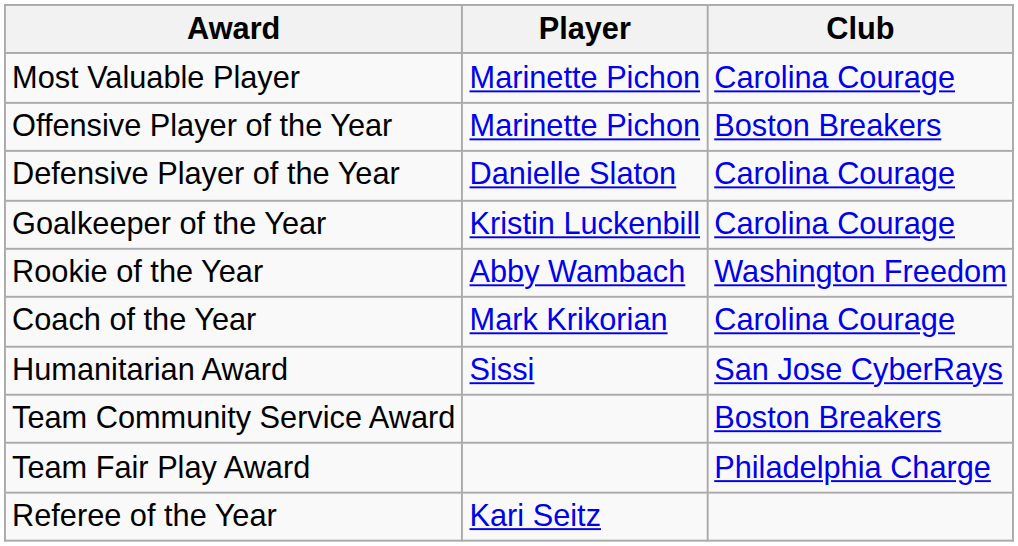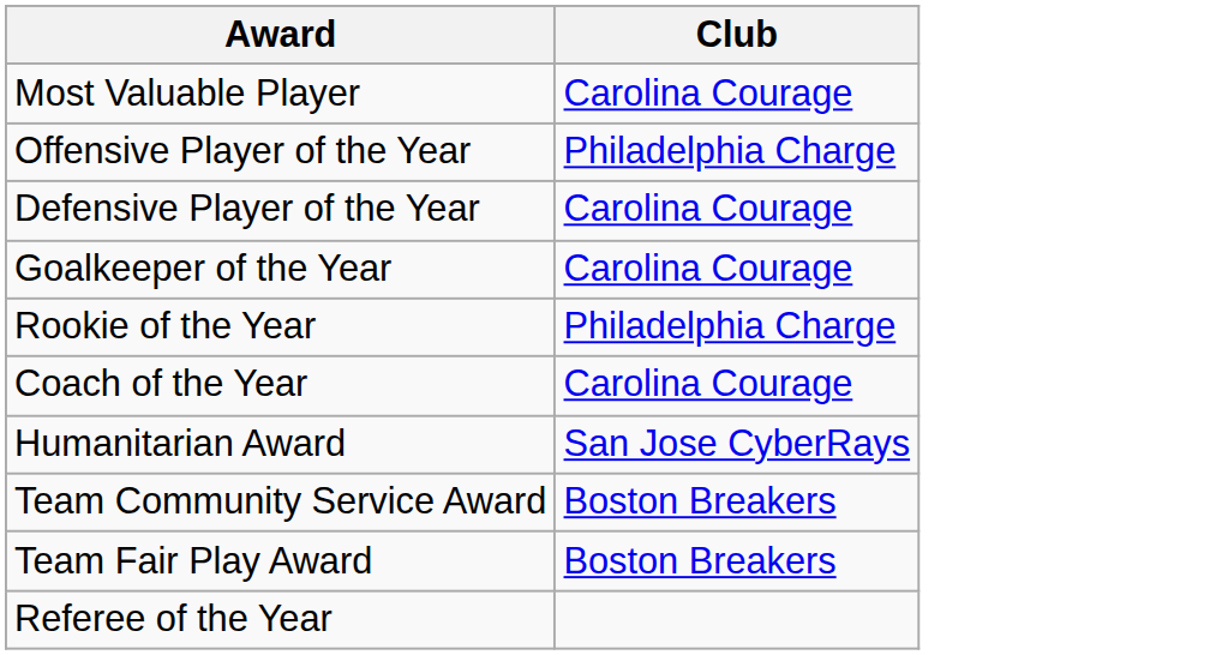- column: Player | Marinette Pichon | Marinette Pichon | Danielle Slaton | Kristin Luckenbill | Abby Wambach | Mark Krikorian | Sissi | Kari Seitz
Offensive Player of the Year | Club: Boston Breakers -> Philadelphia Charge
Rookie of the Year | Club: Washington Freedom -> Philadelphia Charge
Team Fair Play Award | Club: Philadelphia Charge -> Boston Breakers
